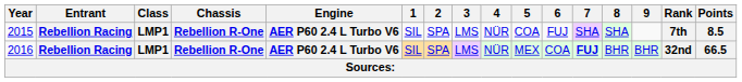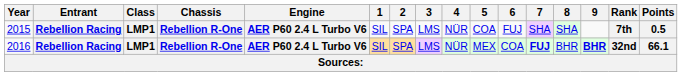2015 | Points: 8.5 -> 0.5
2016 | 9: normal -> bold
2016 | Points: 66.5 -> 66.1
